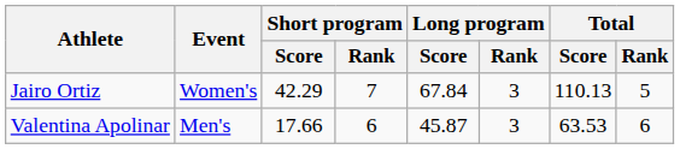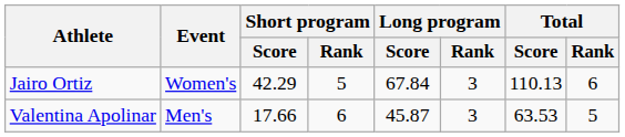Jairo Ortiz | Short program / Rank: 7 -> 5
Jairo Ortiz | Total / Rank: 5 -> 6
Valentina Apolinar | Total / Rank: 6 -> 5
